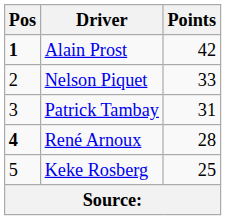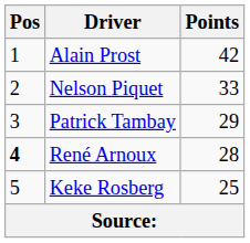Alain Prost | Pos: bold -> normal
Patrick Tambay | Points: 31 -> 29
